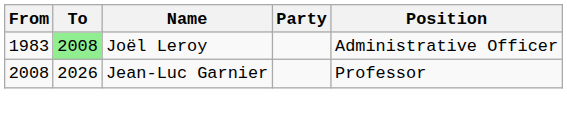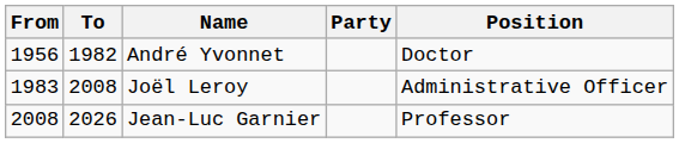+ row: 1956 | 1982 | André Yvonnet | Doctor
Joël Leroy | To: lightgreen background -> no background
